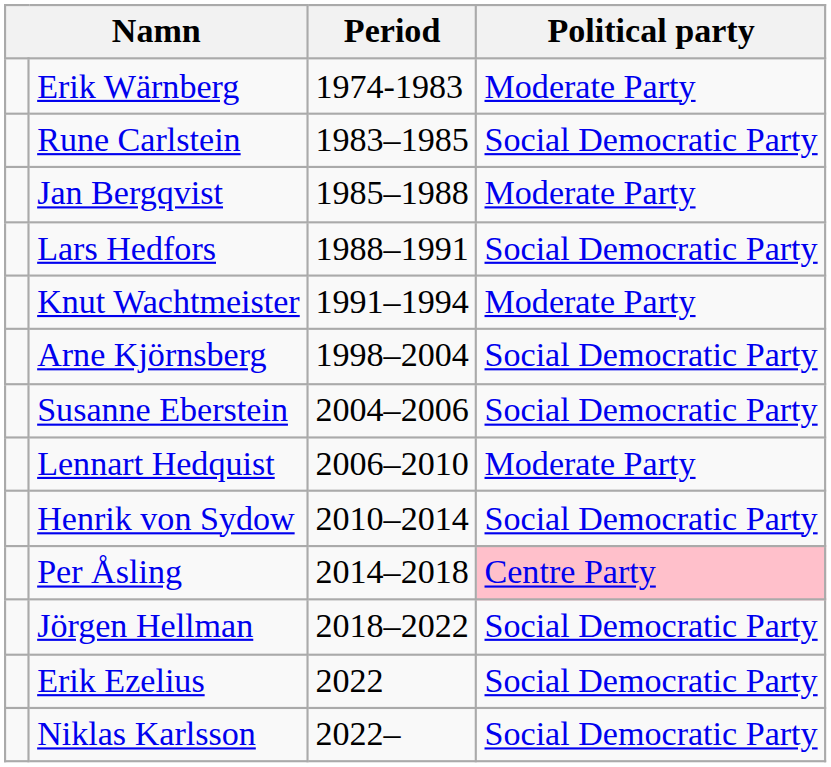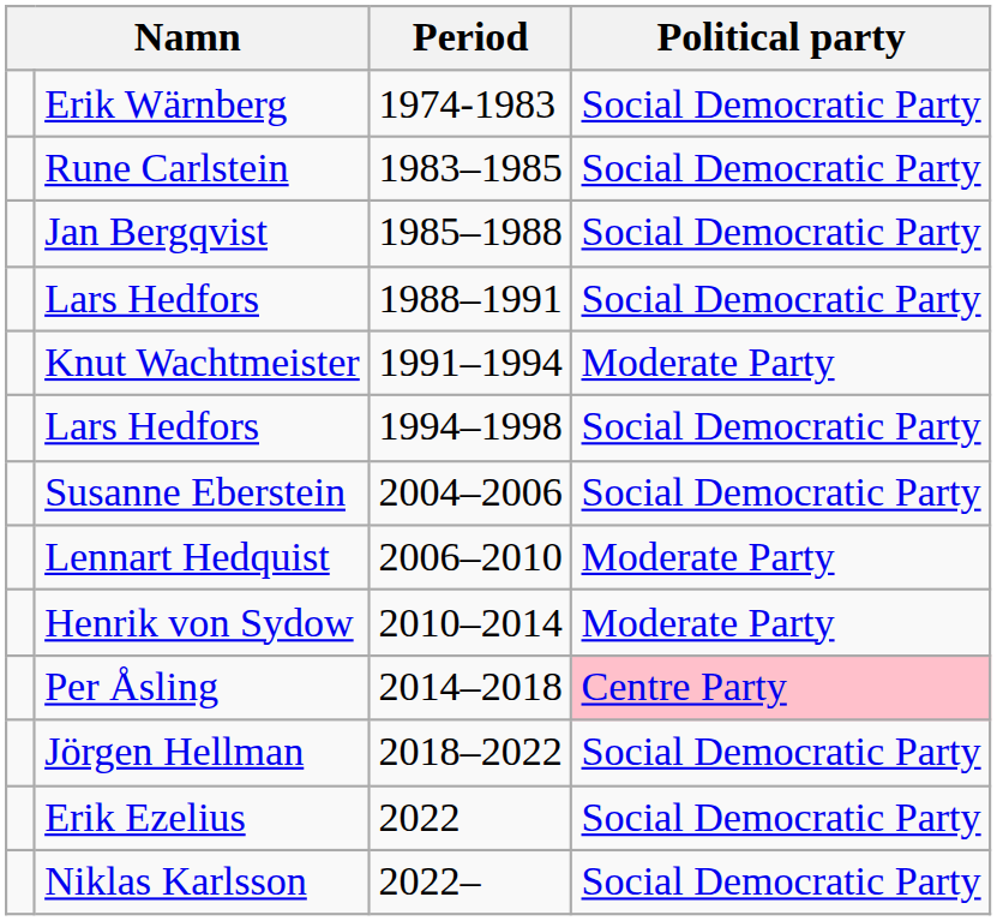Erik Wärnberg | Political party: Moderate Party -> Social Democratic Party
Jan Bergqvist | Political party: Moderate Party -> Social Democratic Party
+ row: Lars Hedfors | 1994–1998 | Social Democratic Party
- row: Arne Kjörnsberg | 1998–2004 | Social Democratic Party
Henrik von Sydow | Political party: Social Democratic Party -> Moderate Party
